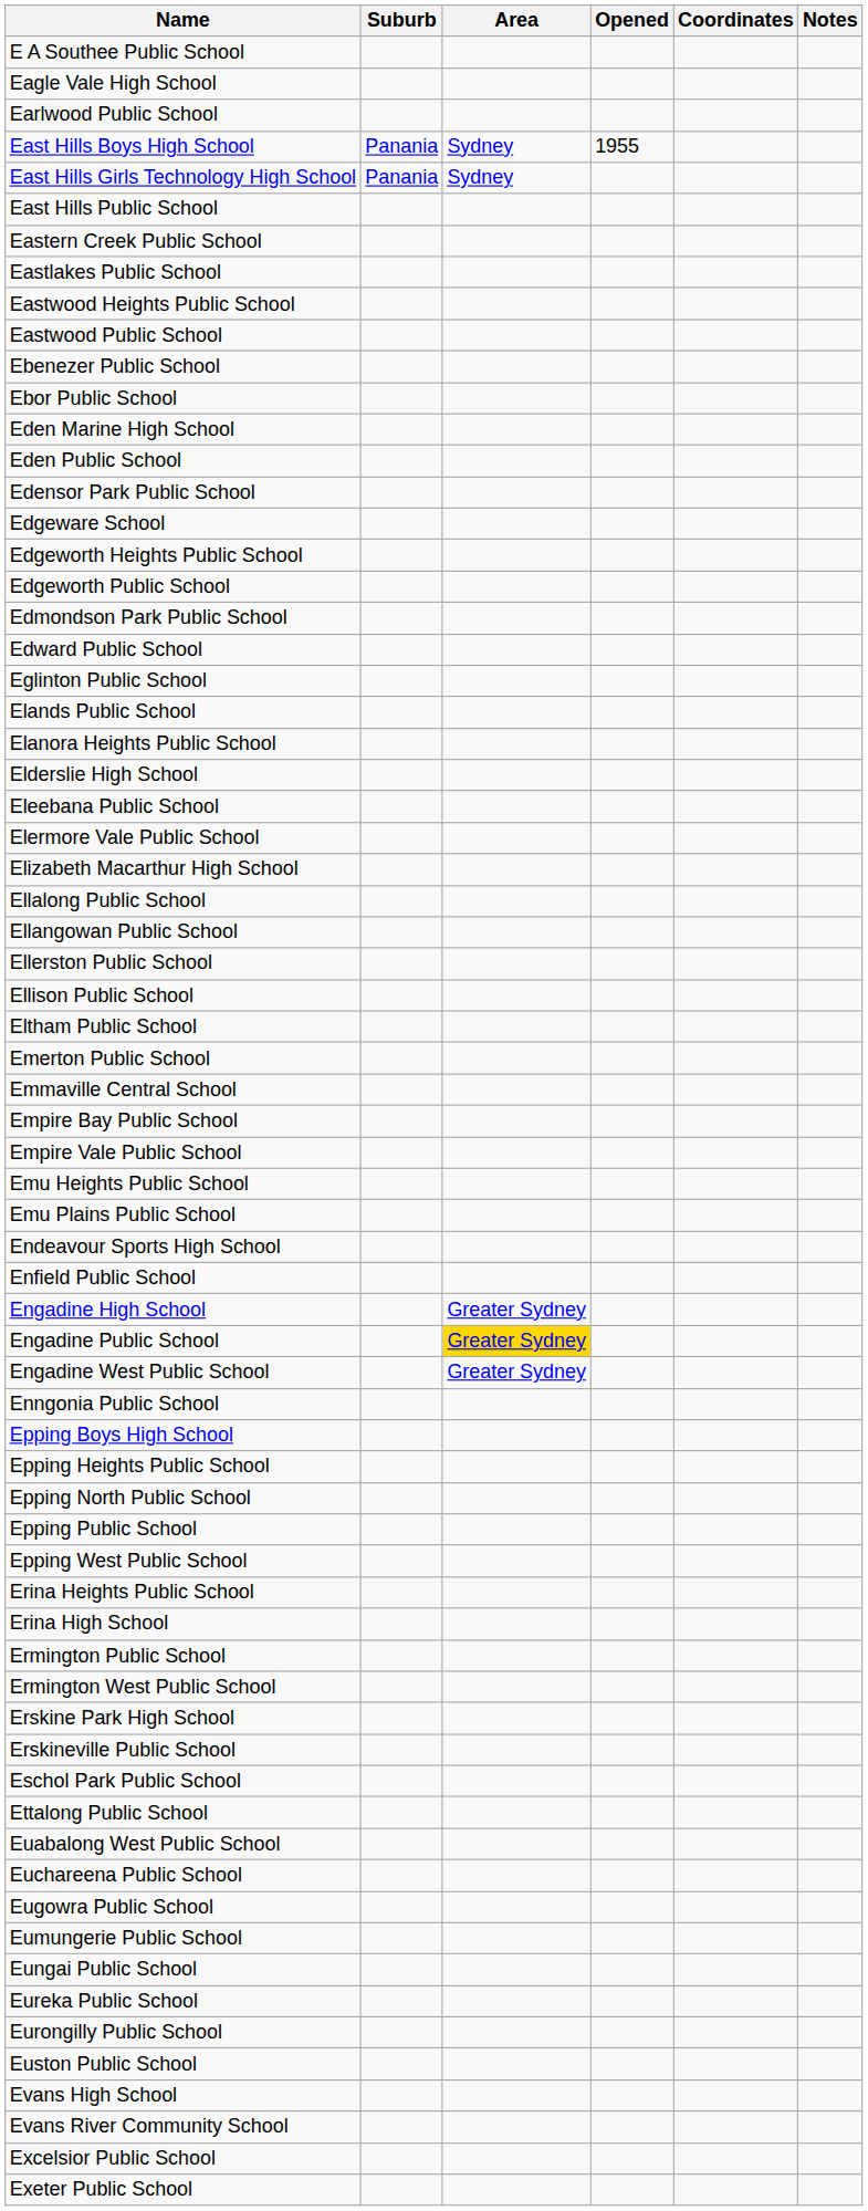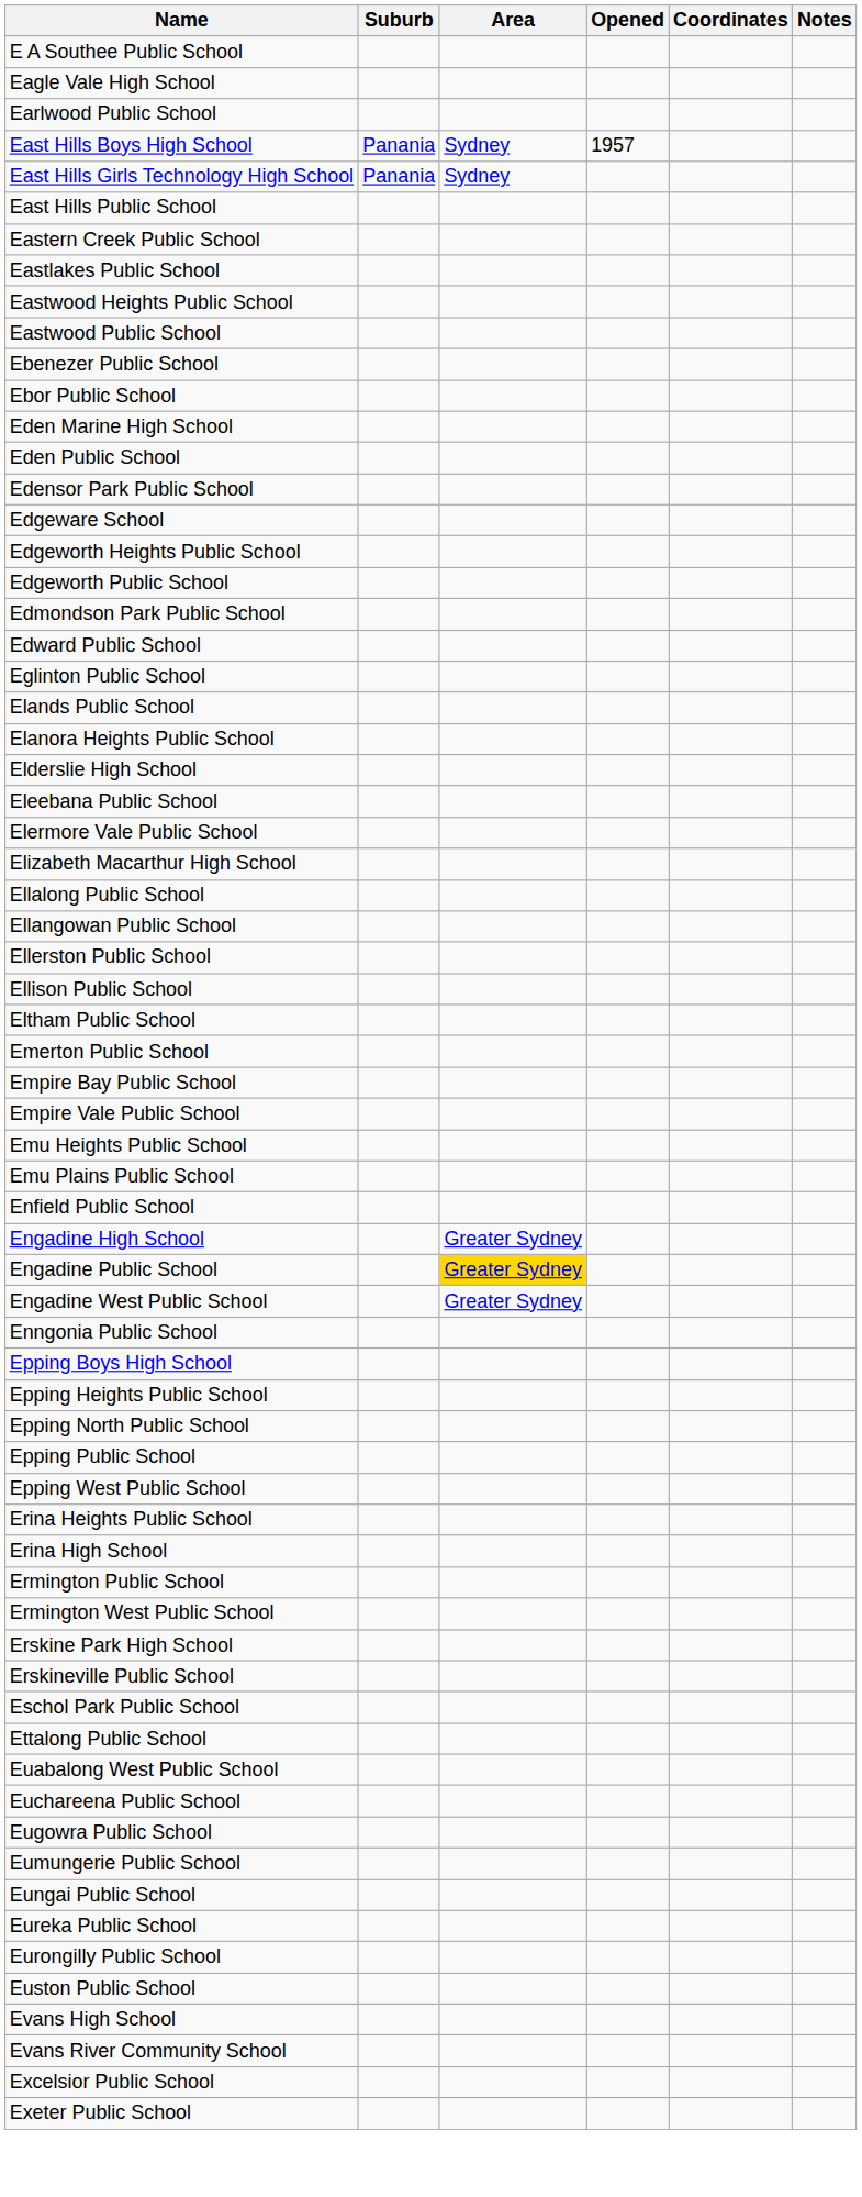East Hills Boys High School | Opened: 1955 -> 1957
- row: Emmaville Central School
- row: Endeavour Sports High School
